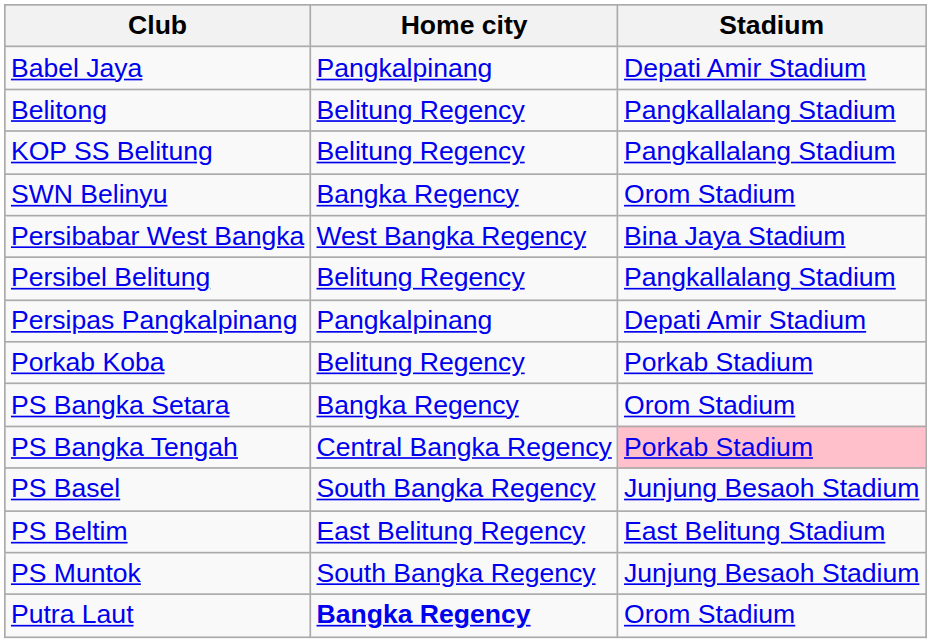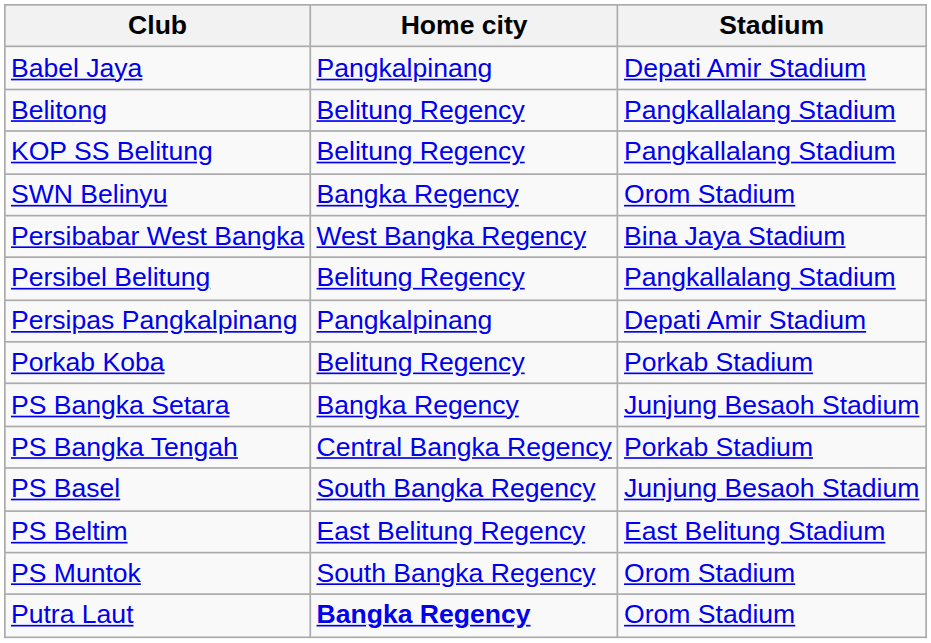PS Bangka Setara | Stadium: Orom Stadium -> Junjung Besaoh Stadium
PS Bangka Tengah | Stadium: pink background -> no background
PS Muntok | Stadium: Junjung Besaoh Stadium -> Orom Stadium
